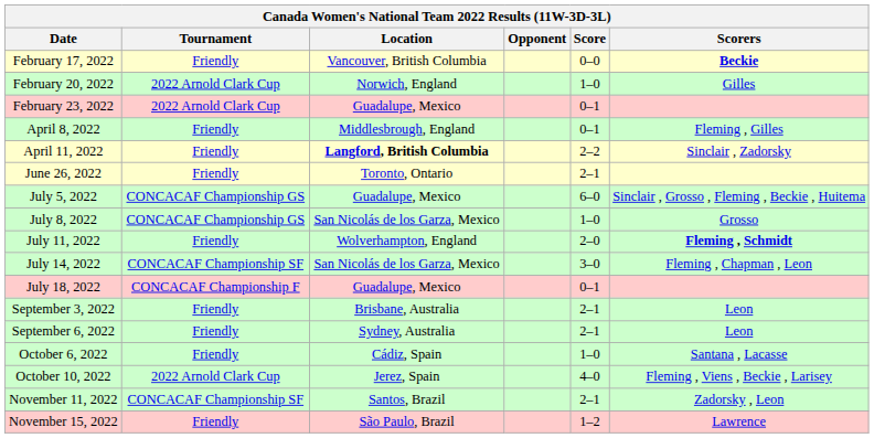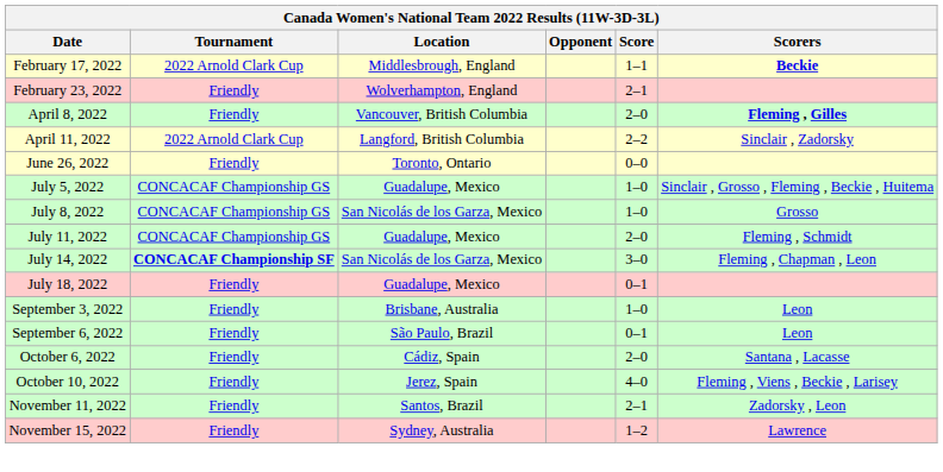February 17, 2022 | Tournament: Friendly -> 2022 Arnold Clark Cup
February 17, 2022 | Location: Vancouver, British Columbia -> Middlesbrough, England
February 17, 2022 | Score: 0–0 -> 1–1
- row: February 20, 2022 | 2022 Arnold Clark Cup | Norwich, England | 1–0 | Gilles
February 23, 2022 | Tournament: 2022 Arnold Clark Cup -> Friendly
February 23, 2022 | Location: Guadalupe, Mexico -> Wolverhampton, England
February 23, 2022 | Score: 0–1 -> 2–1
April 8, 2022 | Location: Middlesbrough, England -> Vancouver, British Columbia
April 8, 2022 | Score: 0–1 -> 2–0
April 8, 2022 | Scorers: normal -> bold
April 11, 2022 | Tournament: Friendly -> 2022 Arnold Clark Cup
April 11, 2022 | Location: bold -> normal
June 26, 2022 | Score: 2–1 -> 0–0
July 5, 2022 | Score: 6–0 -> 1–0
July 11, 2022 | Tournament: Friendly -> CONCACAF Championship GS
July 11, 2022 | Location: Wolverhampton, England -> Guadalupe, Mexico
July 11, 2022 | Scorers: bold -> normal
July 14, 2022 | Tournament: normal -> bold
July 18, 2022 | Tournament: CONCACAF Championship F -> Friendly
September 3, 2022 | Score: 2–1 -> 1–0
September 6, 2022 | Location: Sydney, Australia -> São Paulo, Brazil
September 6, 2022 | Score: 2–1 -> 0–1
October 6, 2022 | Score: 1–0 -> 2–0
October 10, 2022 | Tournament: 2022 Arnold Clark Cup -> Friendly
November 11, 2022 | Tournament: CONCACAF Championship SF -> Friendly
November 15, 2022 | Location: São Paulo, Brazil -> Sydney, Australia
